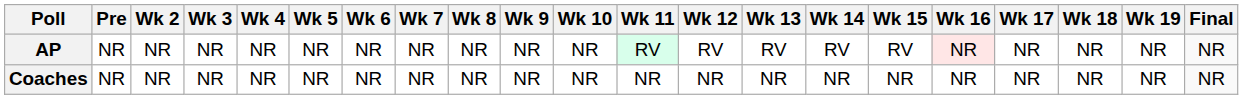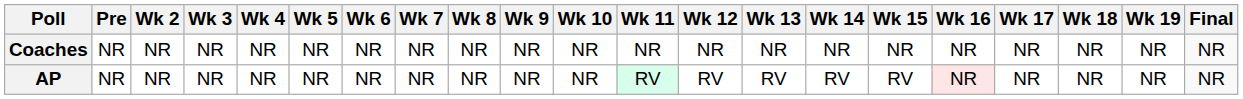rows swapped: AP <-> Coaches
